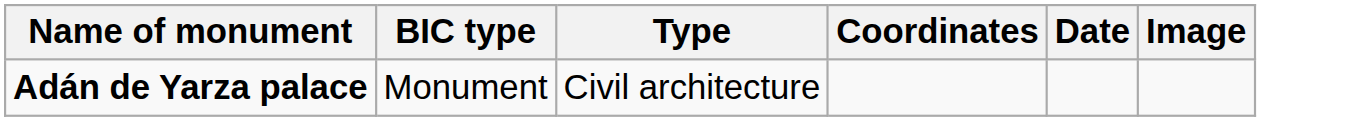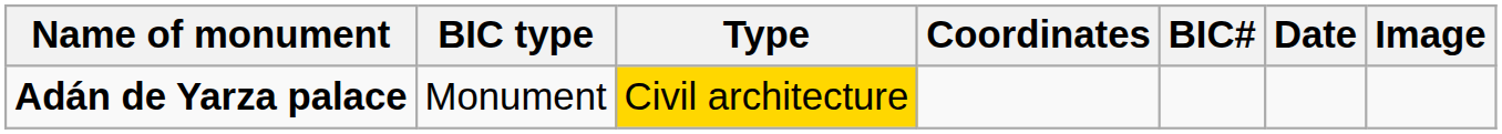+ column: BIC#
Adán de Yarza palace | Type: no background -> gold background
